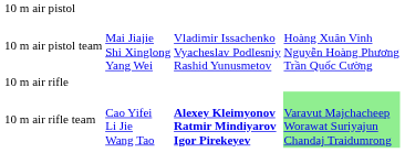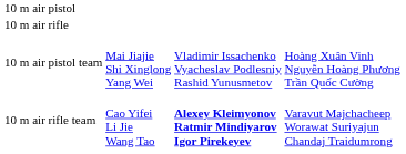rows swapped: 10 m air pistol team <-> 10 m air rifle
10 m air rifle team | column 4: lightgreen background -> no background
